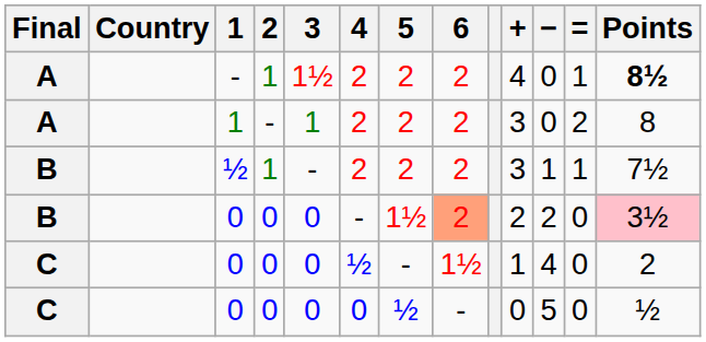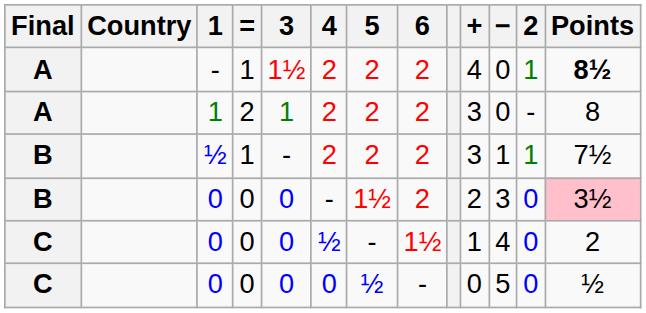columns swapped: 2 <-> =
B / 0 | 6: lightsalmon background -> no background
B / 0 | −: 2 -> 3
